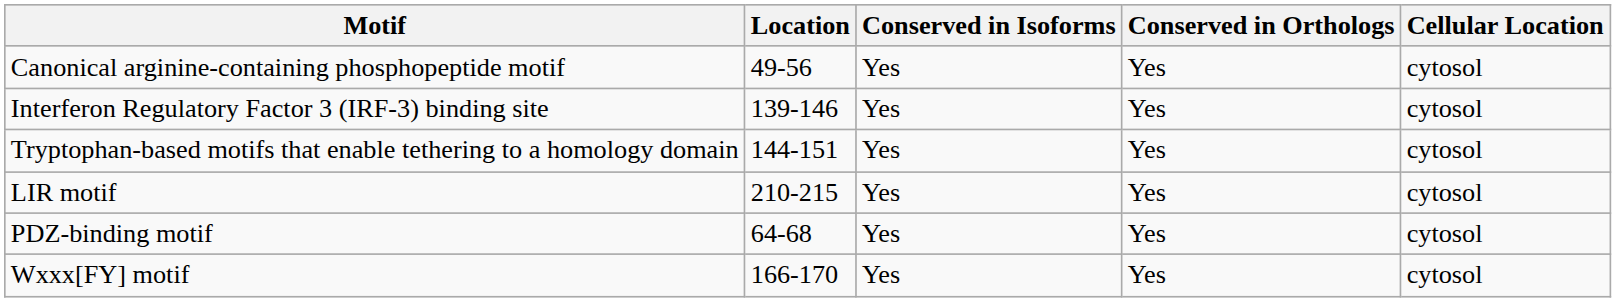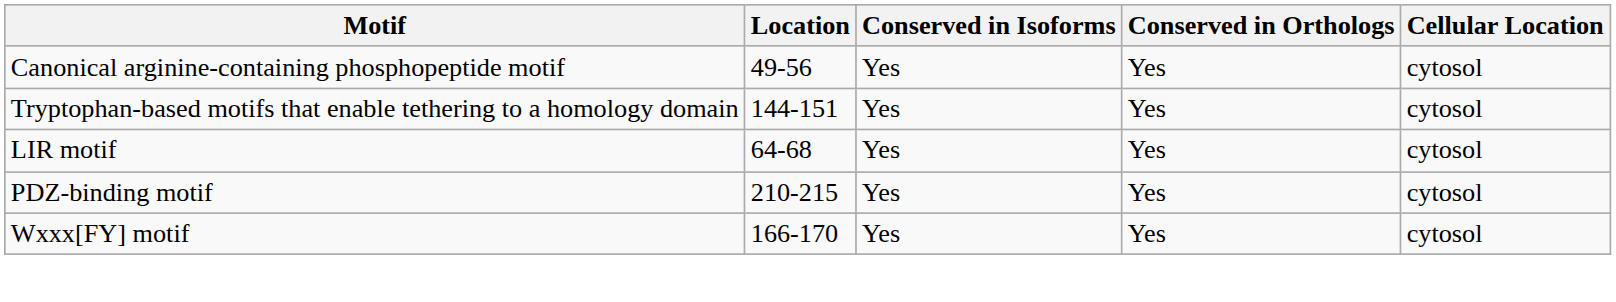- row: Interferon Regulatory Factor 3 (IRF-3) binding site | 139-146 | Yes | Yes | cytosol
LIR motif | Location: 210-215 -> 64-68
PDZ-binding motif | Location: 64-68 -> 210-215
